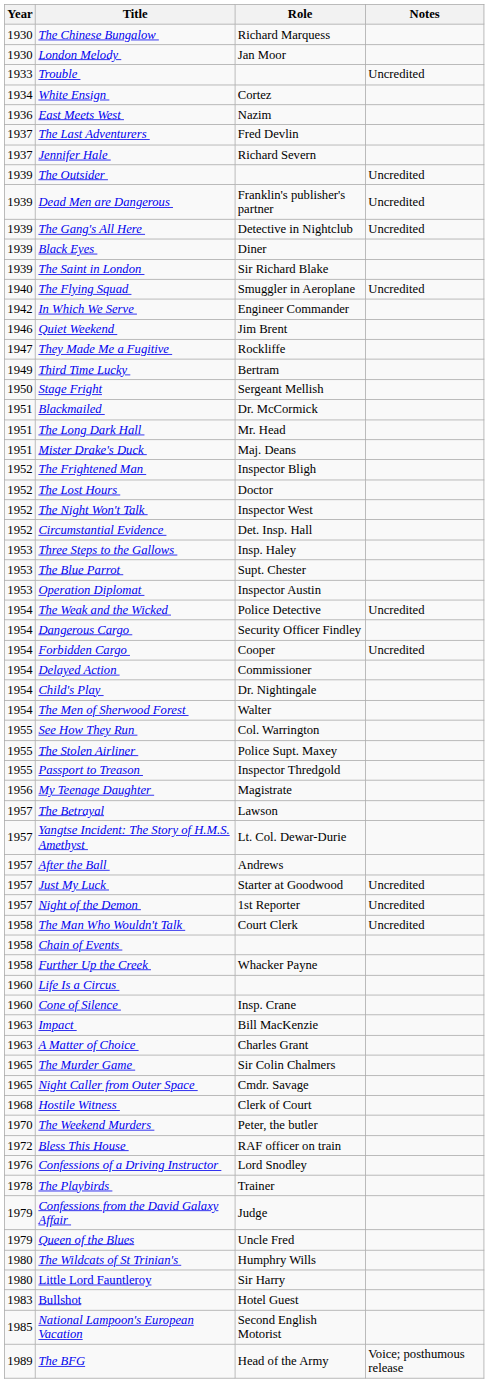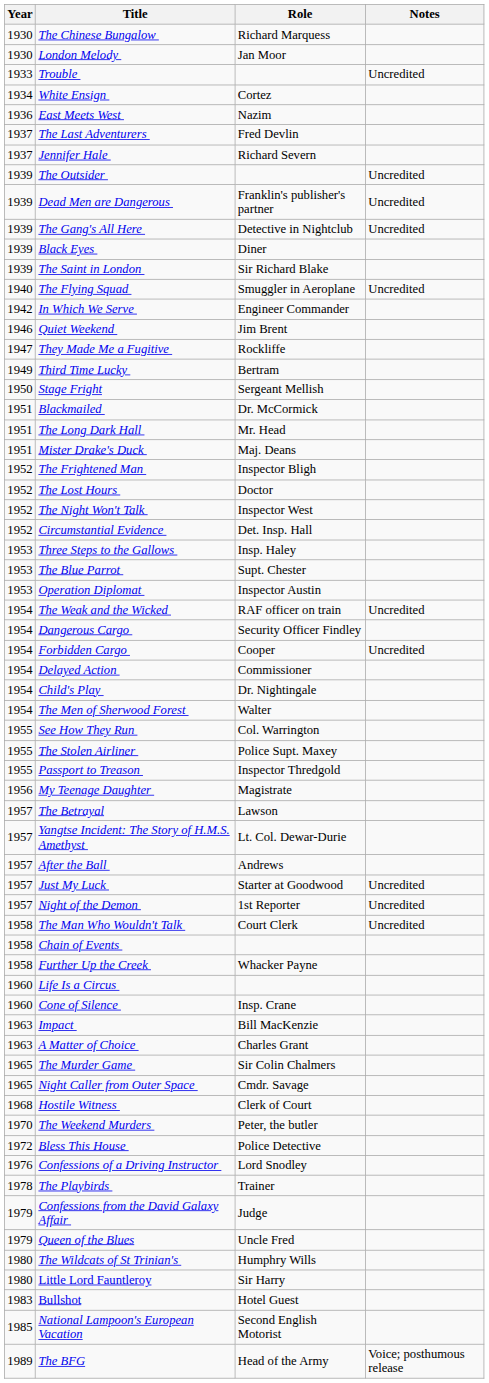The Weak and the Wicked | Role: Police Detective -> RAF officer on train
Bless This House | Role: RAF officer on train -> Police Detective
